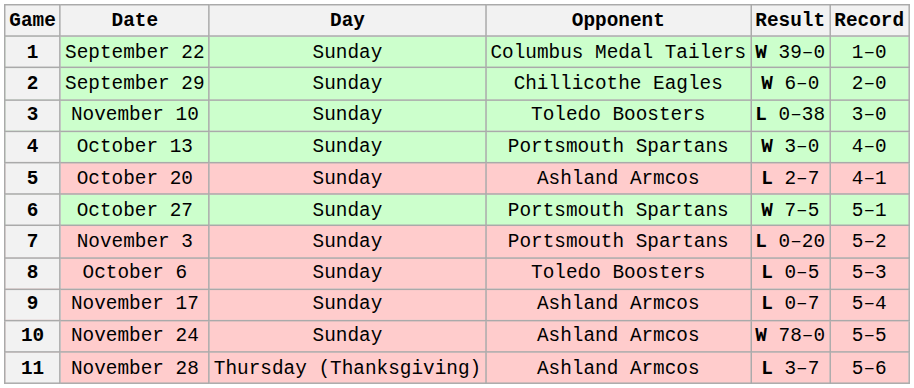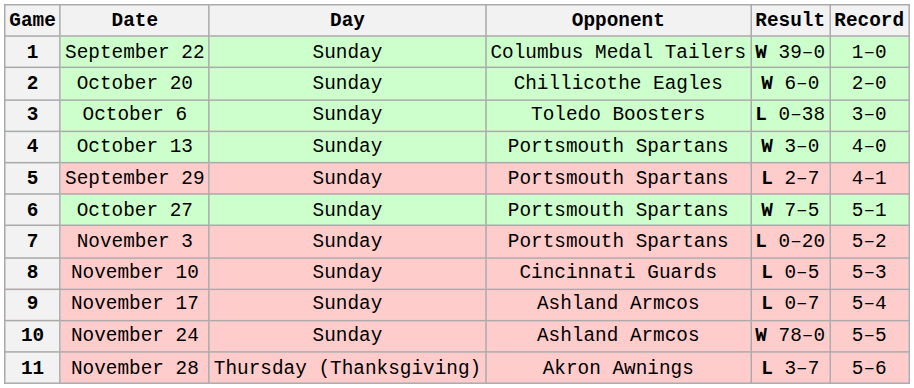2 | Date: September 29 -> October 20
3 | Date: November 10 -> October 6
5 | Date: October 20 -> September 29
5 | Opponent: Ashland Armcos -> Portsmouth Spartans
8 | Date: October 6 -> November 10
8 | Opponent: Toledo Boosters -> Cincinnati Guards
11 | Opponent: Ashland Armcos -> Akron Awnings
